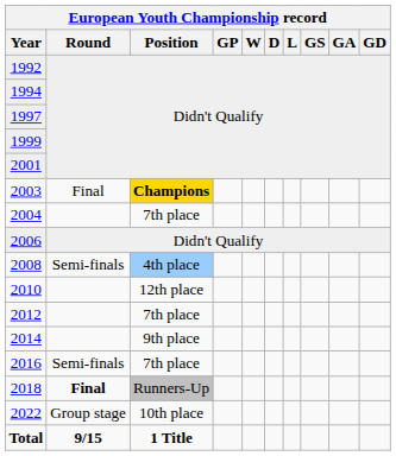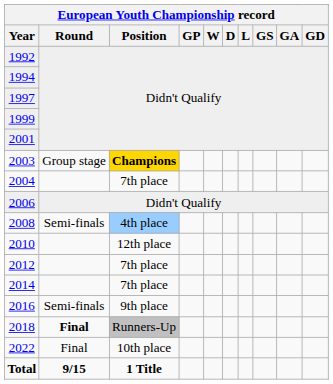2003 | European Youth Championship record / Round: Final -> Group stage
2014 | European Youth Championship record / Position: 9th place -> 7th place
2016 | European Youth Championship record / Position: 7th place -> 9th place
2022 | European Youth Championship record / Round: Group stage -> Final
